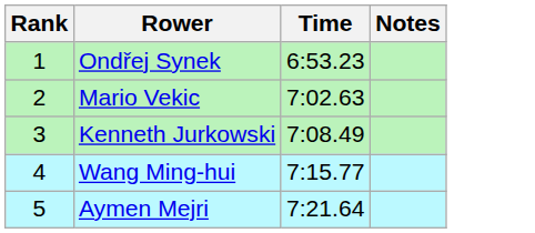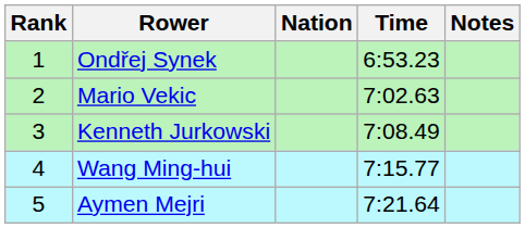+ column: Nation
